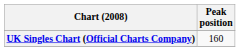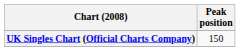UK Singles Chart (Official Charts Company) | Peak position: 160 -> 150
